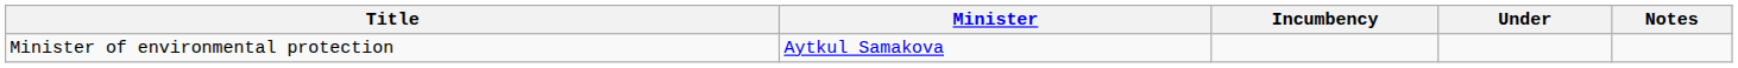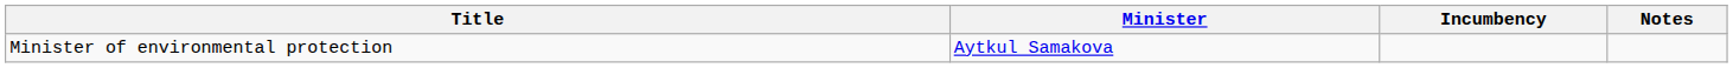- column: Under
